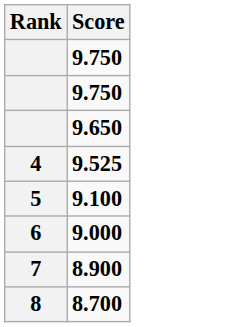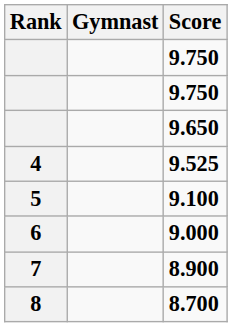+ column: Gymnast
